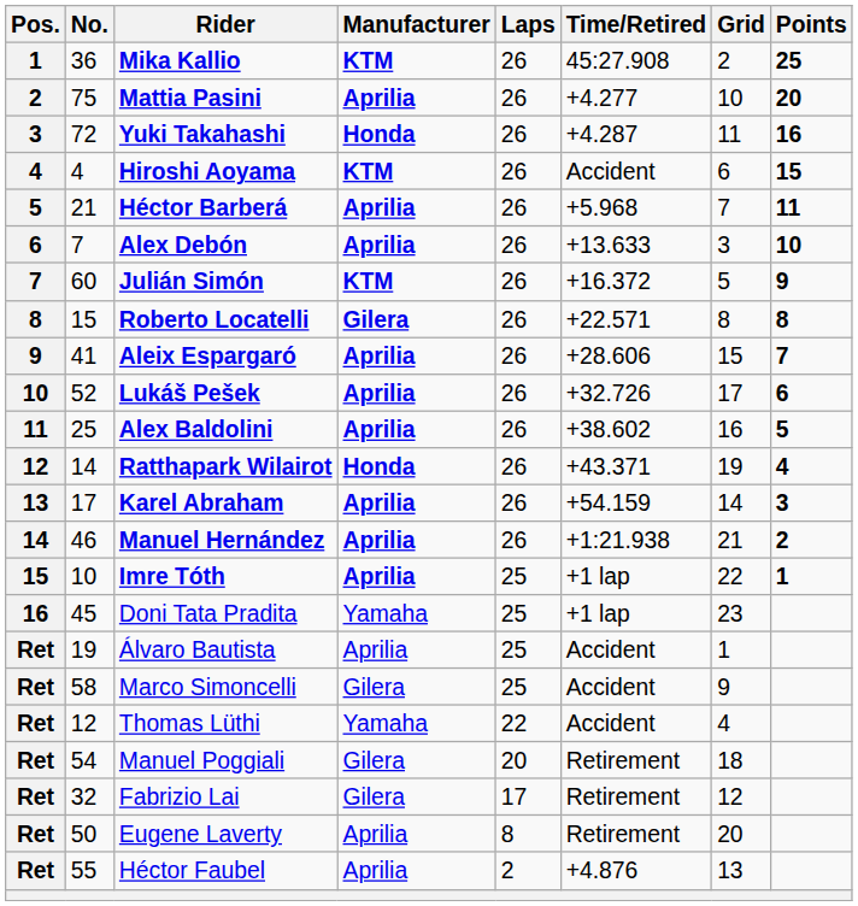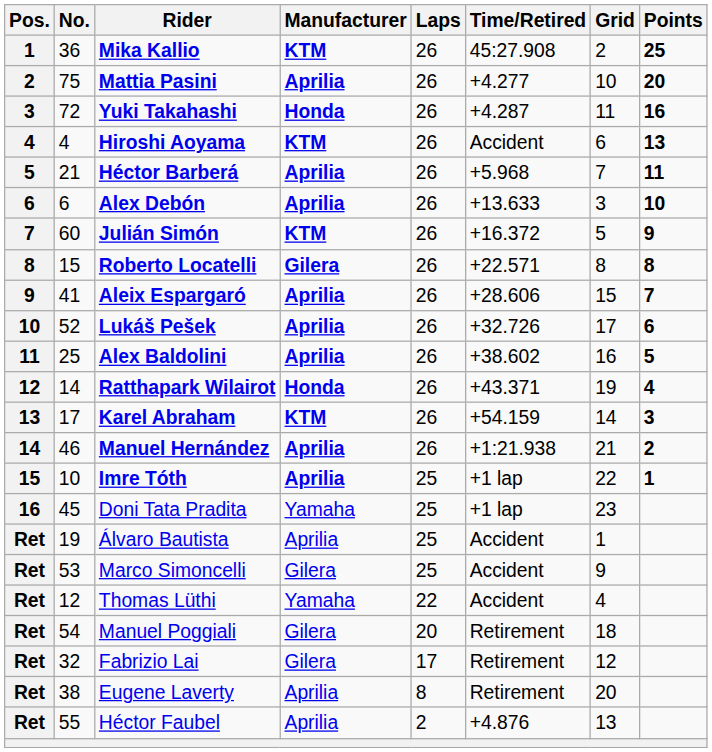Hiroshi Aoyama | Points: 15 -> 13
Alex Debón | No.: 7 -> 6
Karel Abraham | Manufacturer: Aprilia -> KTM
Marco Simoncelli | No.: 58 -> 53
Eugene Laverty | No.: 50 -> 38
